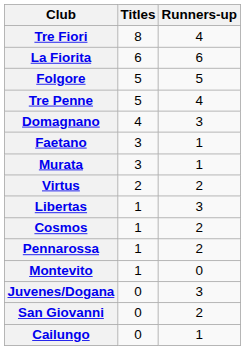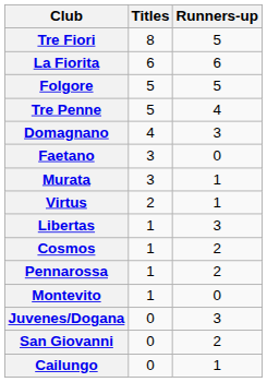Tre Fiori | Runners-up: 4 -> 5
Faetano | Runners-up: 1 -> 0
Virtus | Runners-up: 2 -> 1
